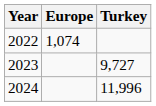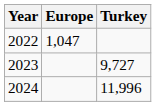2022 | Europe: 1,074 -> 1,047
